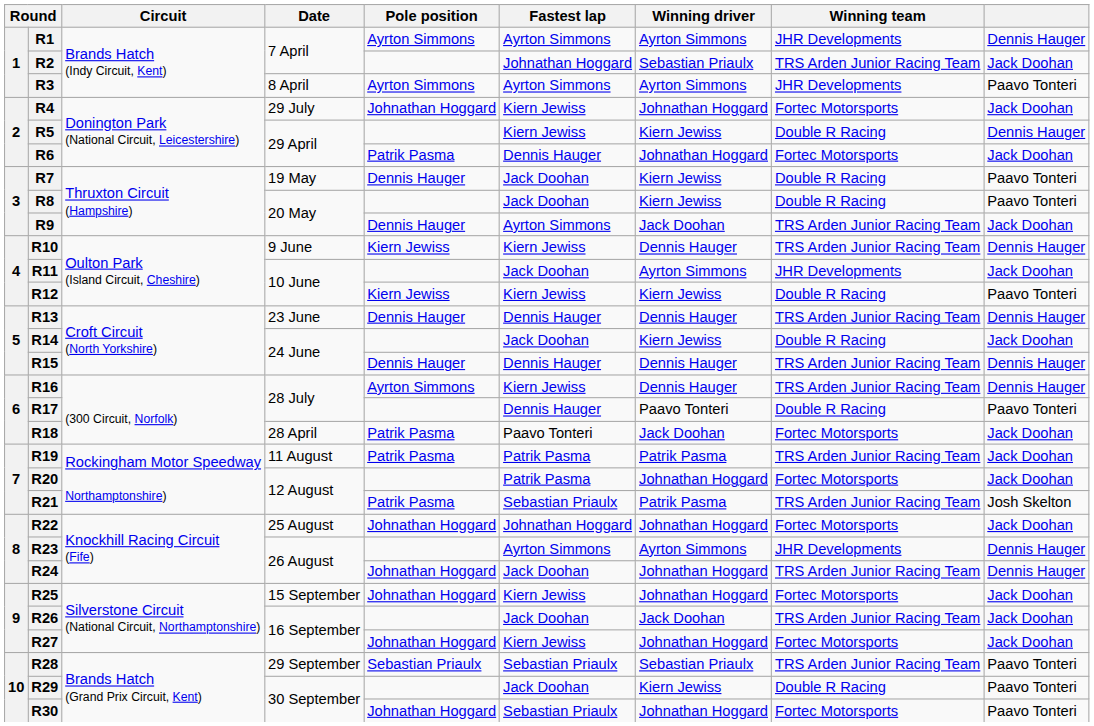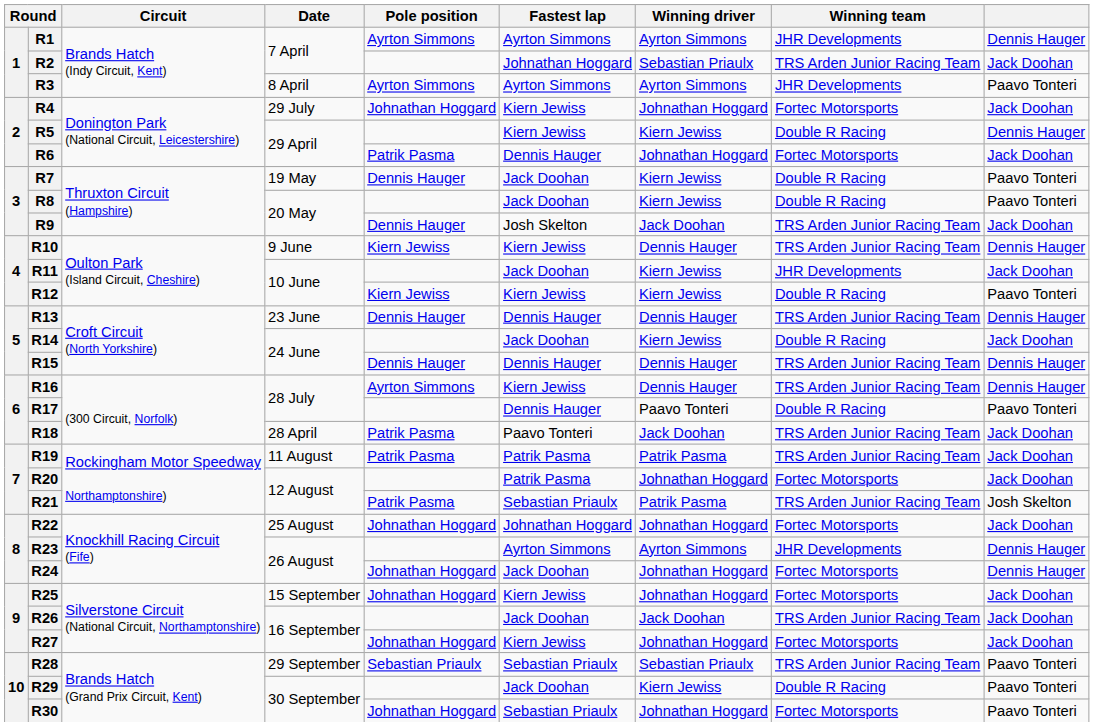R9 | Fastest lap: Ayrton Simmons -> Josh Skelton
R11 | Winning driver: Ayrton Simmons -> Kiern Jewiss
R18 | Winning team: Fortec Motorsports -> TRS Arden Junior Racing Team
R24 | Winning team: TRS Arden Junior Racing Team -> Fortec Motorsports
